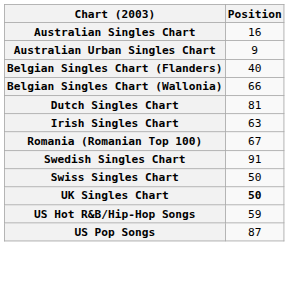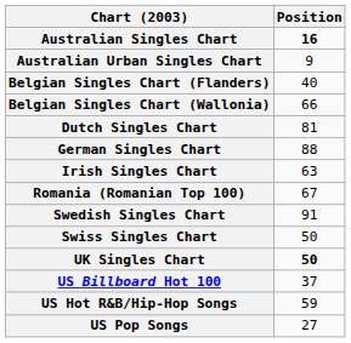Australian Singles Chart | Position: normal -> bold
+ row: German Singles Chart | 88
+ row: US Billboard Hot 100 | 37
US Pop Songs | Position: 87 -> 27
